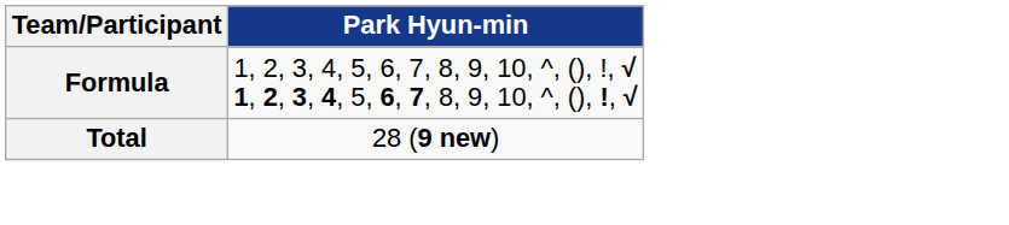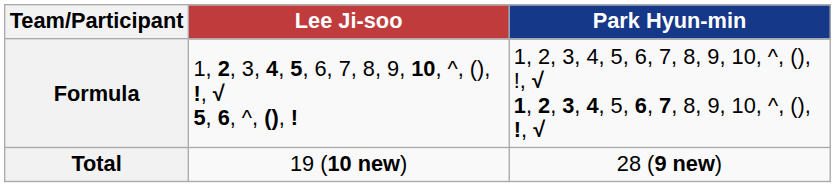+ column: Lee Ji-soo | 1, 2, 3, 4, 5, 6, 7, 8, 9, 10, ^, (), !, √ 5, 6, ^, (), ! | 19 (10 new)
